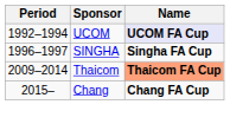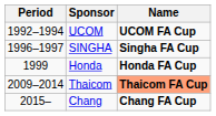UCOM | Name: lavender background -> no background
+ row: 1999 | Honda | Honda FA Cup
